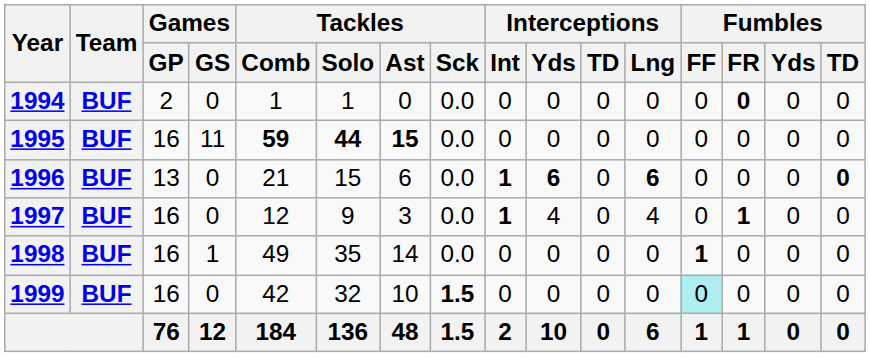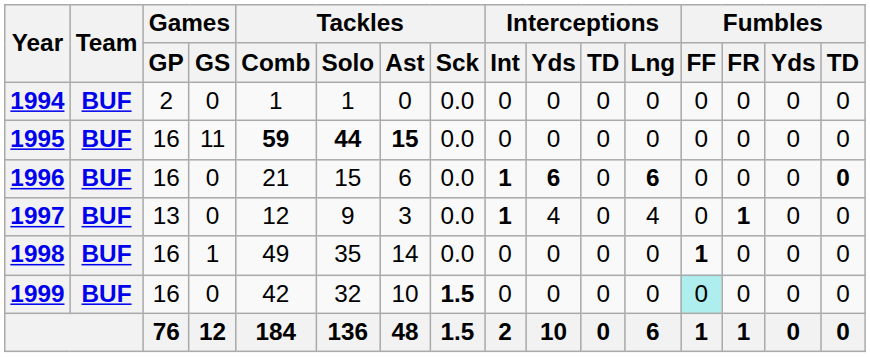1994 | Fumbles / FR: bold -> normal
1996 | Games / GP: 13 -> 16
1997 | Games / GP: 16 -> 13
